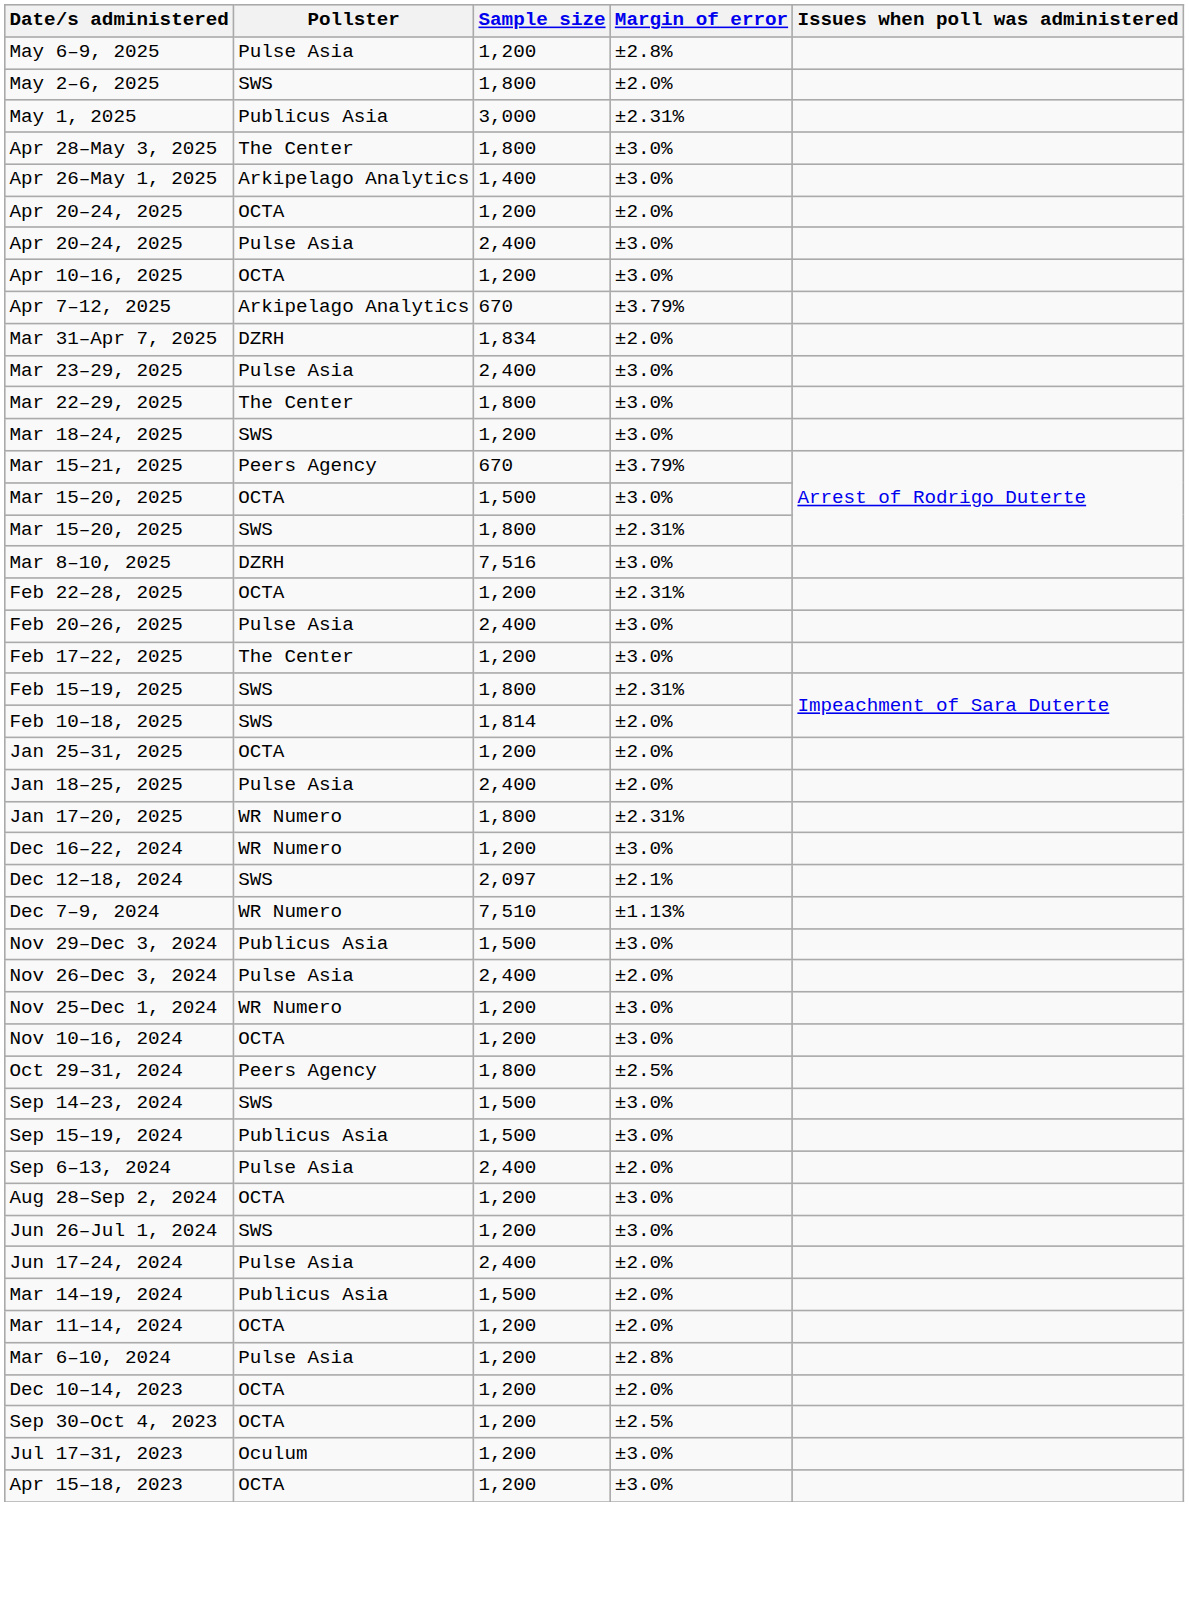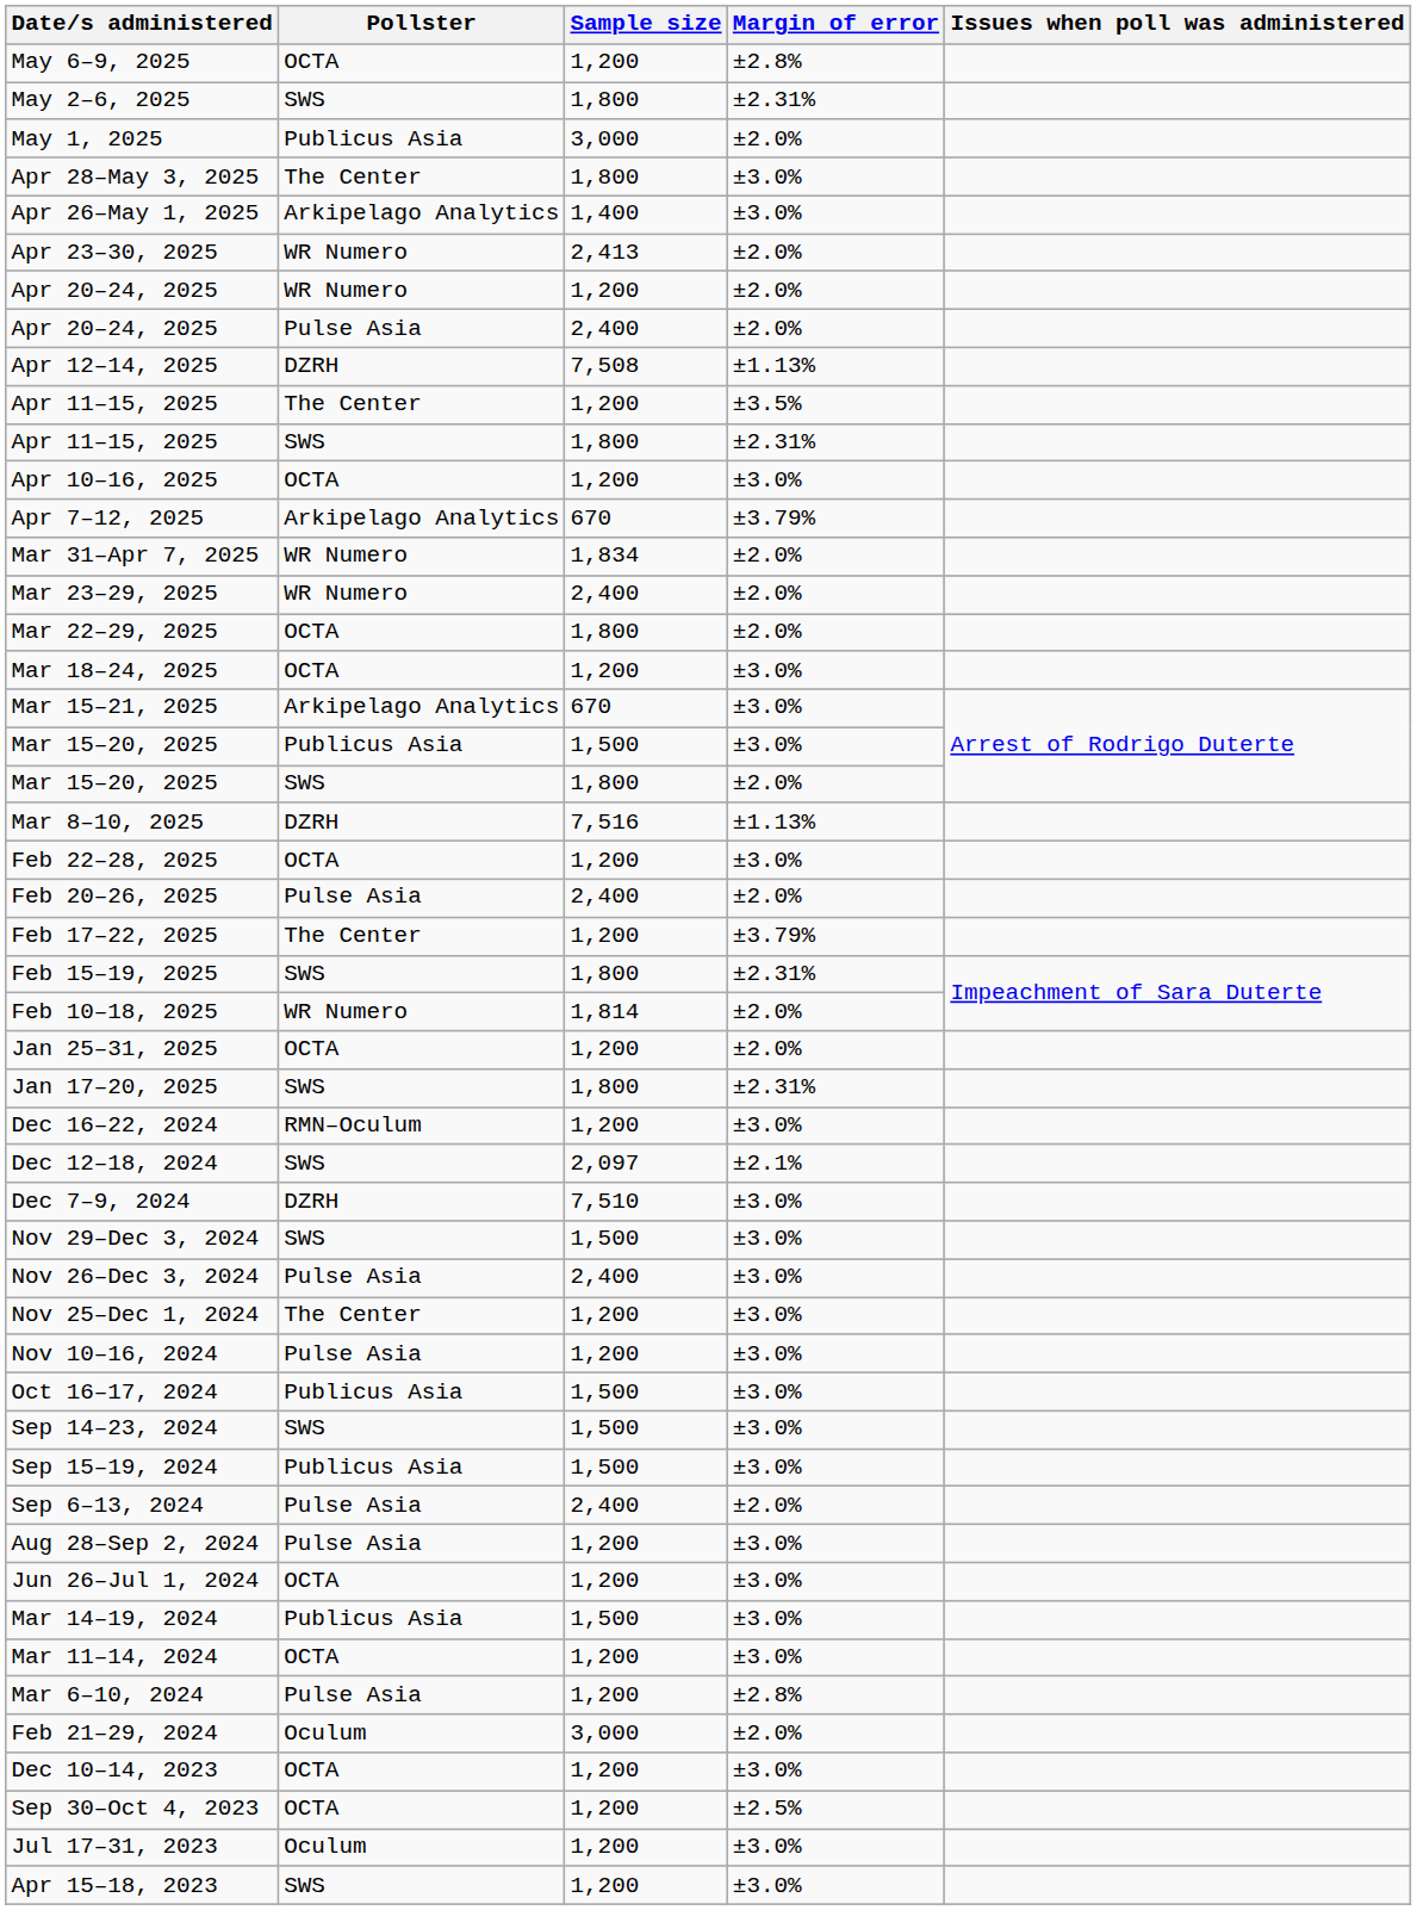May 6–9, 2025 | Pollster: Pulse Asia -> OCTA
May 2–6, 2025 | Margin of error: ±2.0% -> ±2.31%
May 1, 2025 | Margin of error: ±2.31% -> ±2.0%
+ row: Apr 23–30, 2025 | WR Numero | 2,413 | ±2.0%
Apr 20–24, 2025 / 1,200 | Pollster: OCTA -> WR Numero
Apr 20–24, 2025 / 2,400 | Margin of error: ±3.0% -> ±2.0%
+ row: Apr 12–14, 2025 | DZRH | 7,508 | ±1.13%
+ row: Apr 11–15, 2025 | The Center | 1,200 | ±3.5%
+ row: Apr 11–15, 2025 | SWS | 1,800 | ±2.31%
Mar 31–Apr 7, 2025 | Pollster: DZRH -> WR Numero
Mar 23–29, 2025 | Pollster: Pulse Asia -> WR Numero
Mar 23–29, 2025 | Margin of error: ±3.0% -> ±2.0%
Mar 22–29, 2025 | Pollster: The Center -> OCTA
Mar 22–29, 2025 | Margin of error: ±3.0% -> ±2.0%
Mar 18–24, 2025 | Pollster: SWS -> OCTA
Mar 15–21, 2025 | Pollster: Peers Agency -> Arkipelago Analytics
Mar 15–21, 2025 | Margin of error: ±3.79% -> ±3.0%
Mar 15–20, 2025 / 1,500 | Pollster: OCTA -> Publicus Asia
Mar 15–20, 2025 / 1,800 | Margin of error: ±2.31% -> ±2.0%
Mar 8–10, 2025 | Margin of error: ±3.0% -> ±1.13%
Feb 22–28, 2025 | Margin of error: ±2.31% -> ±3.0%
Feb 20–26, 2025 | Margin of error: ±3.0% -> ±2.0%
Feb 17–22, 2025 | Margin of error: ±3.0% -> ±3.79%
Feb 10–18, 2025 | Pollster: SWS -> WR Numero
- row: Jan 18–25, 2025 | Pulse Asia | 2,400 | ±2.0%
Jan 17–20, 2025 | Pollster: WR Numero -> SWS
Dec 16–22, 2024 | Pollster: WR Numero -> RMN–Oculum
Dec 7–9, 2024 | Pollster: WR Numero -> DZRH
Dec 7–9, 2024 | Margin of error: ±1.13% -> ±3.0%
Nov 29–Dec 3, 2024 | Pollster: Publicus Asia -> SWS
Nov 26–Dec 3, 2024 | Margin of error: ±2.0% -> ±3.0%
Nov 25–Dec 1, 2024 | Pollster: WR Numero -> The Center
Nov 10–16, 2024 | Pollster: OCTA -> Pulse Asia
- row: Oct 29–31, 2024 | Peers Agency | 1,800 | ±2.5%
+ row: Oct 16–17, 2024 | Publicus Asia | 1,500 | ±3.0%
Aug 28–Sep 2, 2024 | Pollster: OCTA -> Pulse Asia
Jun 26–Jul 1, 2024 | Pollster: SWS -> OCTA
- row: Jun 17–24, 2024 | Pulse Asia | 2,400 | ±2.0%
Mar 14–19, 2024 | Margin of error: ±2.0% -> ±3.0%
Mar 11–14, 2024 | Margin of error: ±2.0% -> ±3.0%
+ row: Feb 21–29, 2024 | Oculum | 3,000 | ±2.0%
Dec 10–14, 2023 | Margin of error: ±2.0% -> ±3.0%
Apr 15–18, 2023 | Pollster: OCTA -> SWS
